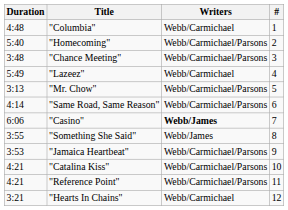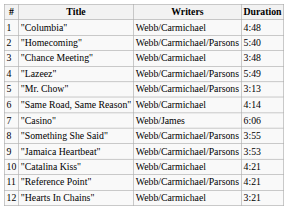columns swapped: # <-> Duration
"Chance Meeting" | Writers: Webb/Carmichael/Parsons -> Webb/Carmichael
"Lazeez" | Writers: Webb/Carmichael -> Webb/Carmichael/Parsons
"Same Road, Same Reason" | Writers: Webb/Carmichael/Parsons -> Webb/Carmichael
"Casino" | Writers: bold -> normal
"Something She Said" | Writers: Webb/James -> Webb/Carmichael/Parsons
"Catalina Kiss" | Writers: Webb/Carmichael/Parsons -> Webb/Carmichael
